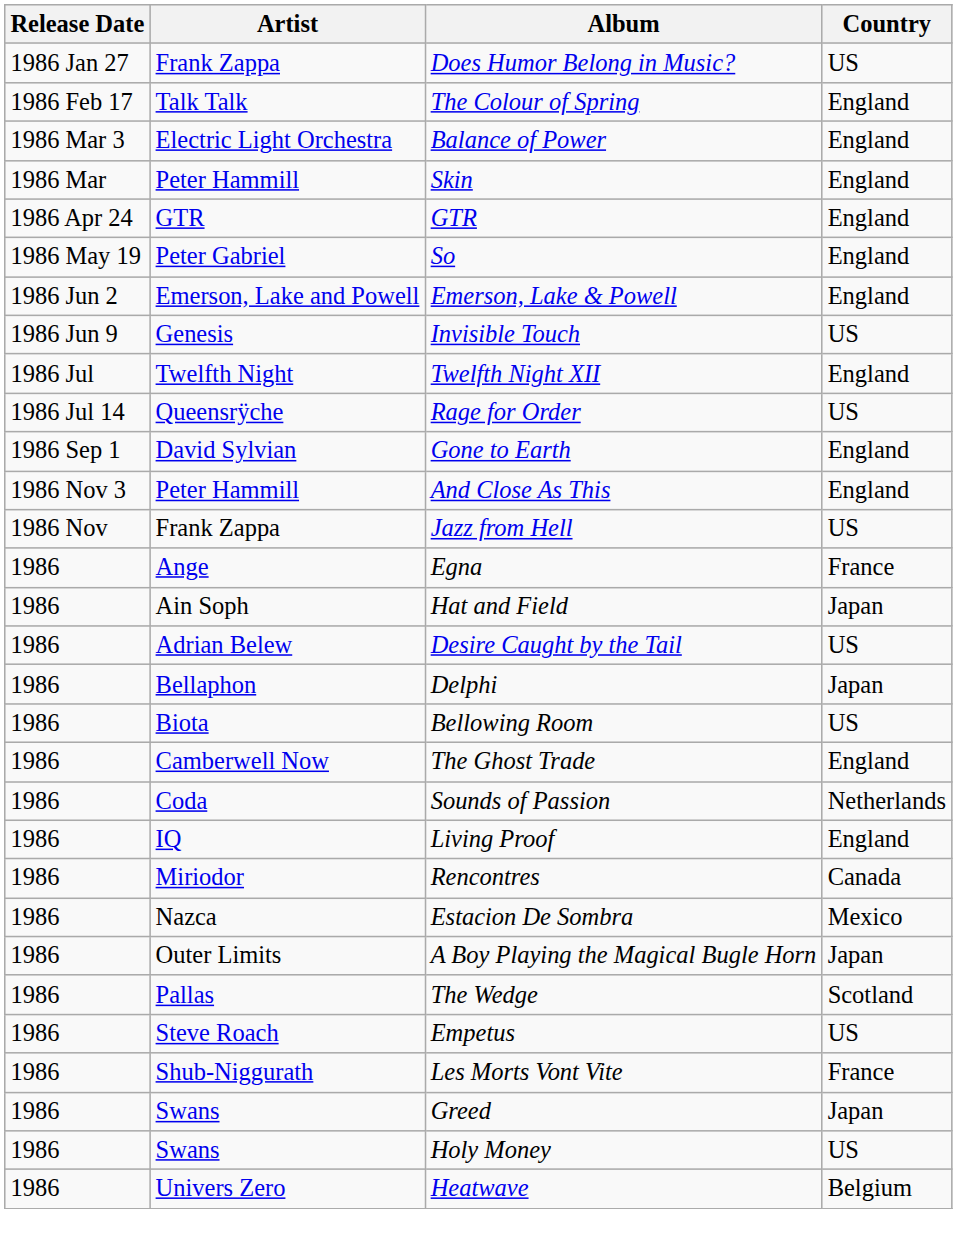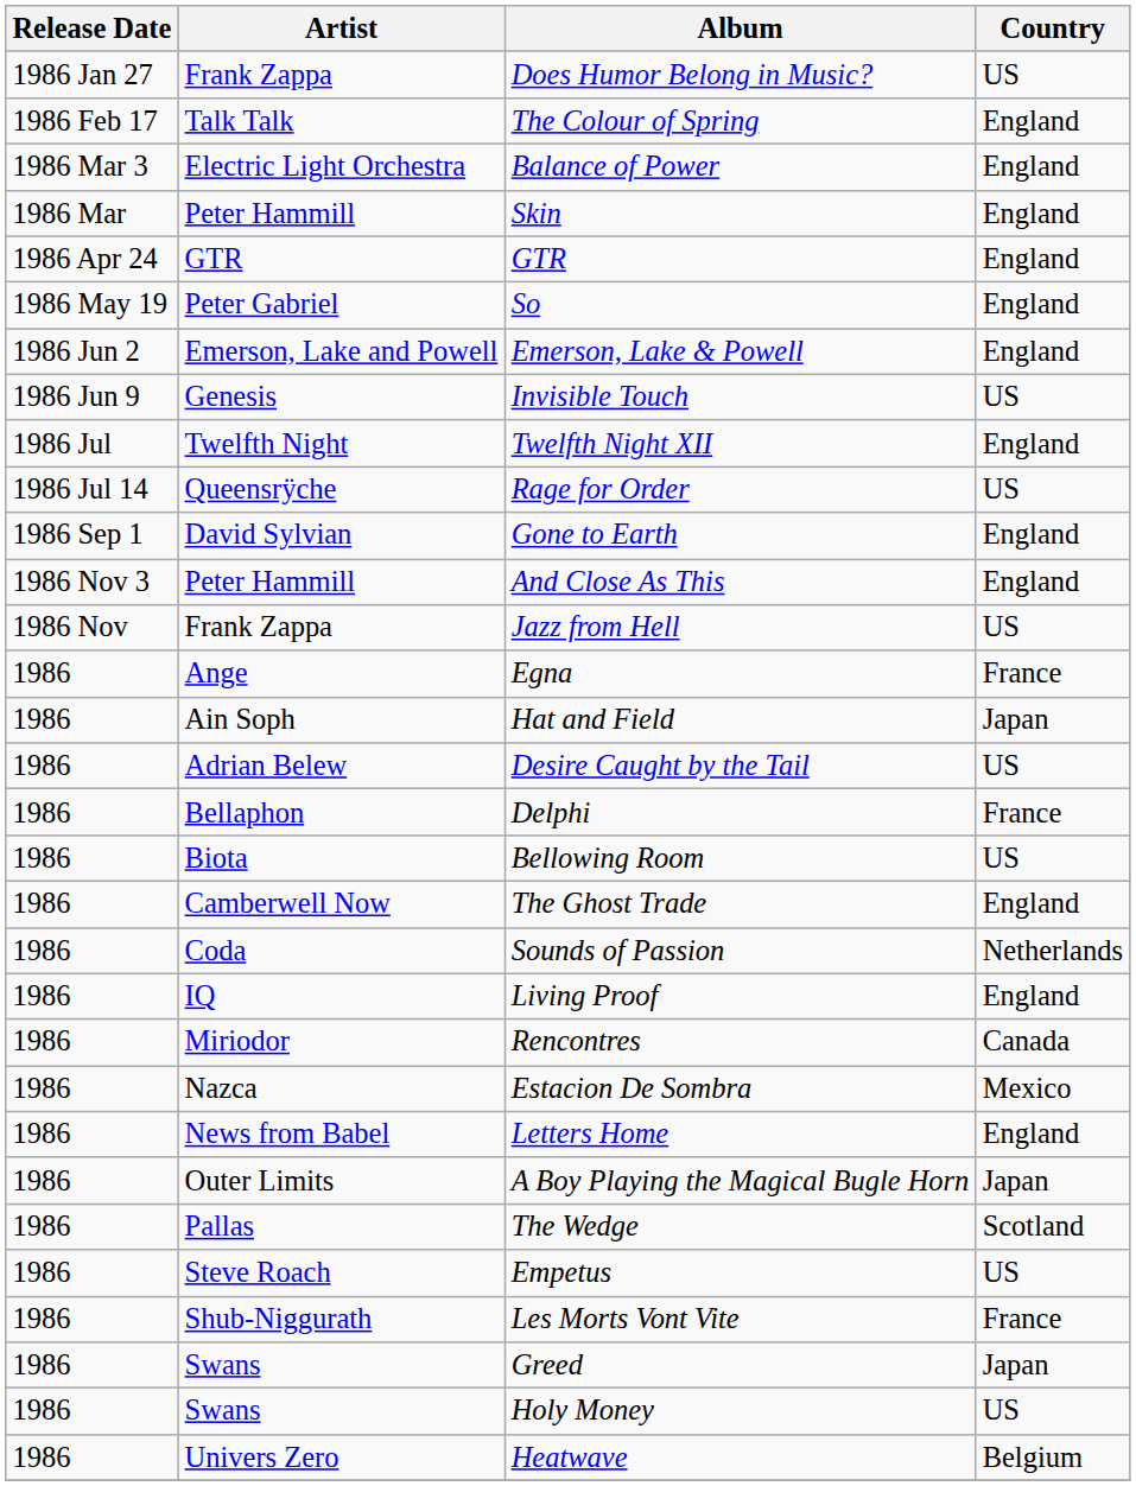Delphi | Country: Japan -> France
+ row: 1986 | News from Babel | Letters Home | England
